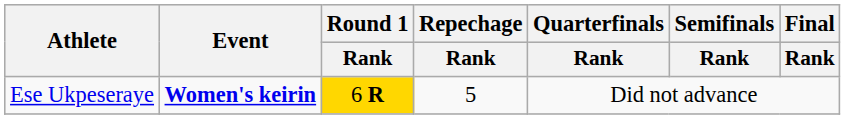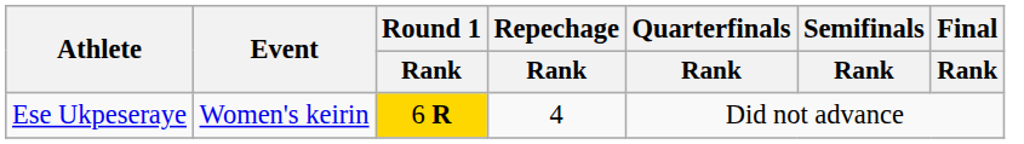Ese Ukpeseraye | Event: bold -> normal
Ese Ukpeseraye | Repechage / Rank: 5 -> 4
